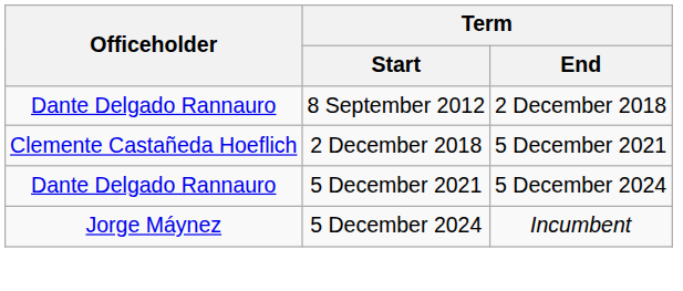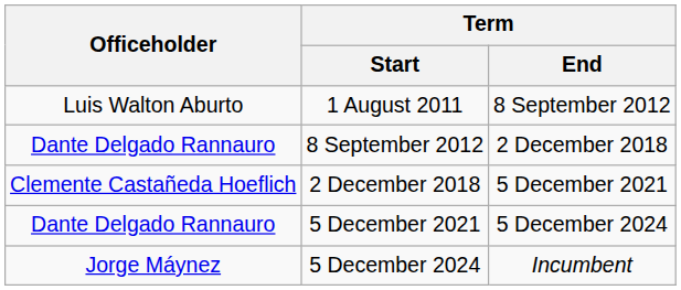+ row: Luis Walton Aburto | 1 August 2011 | 8 September 2012
